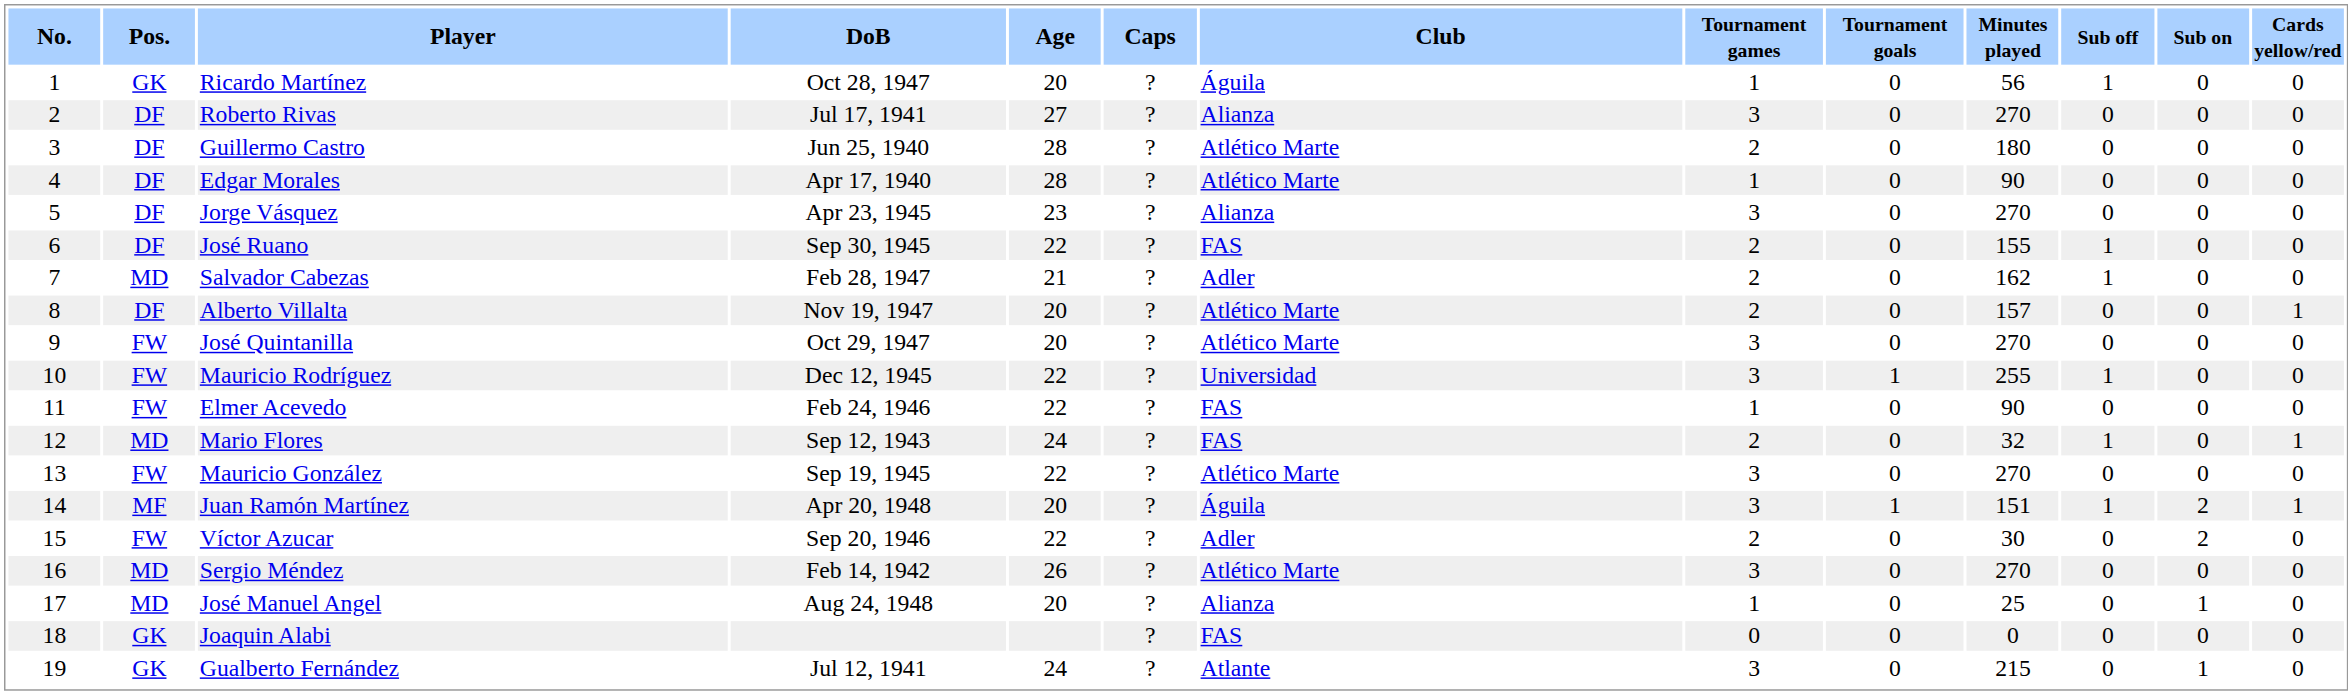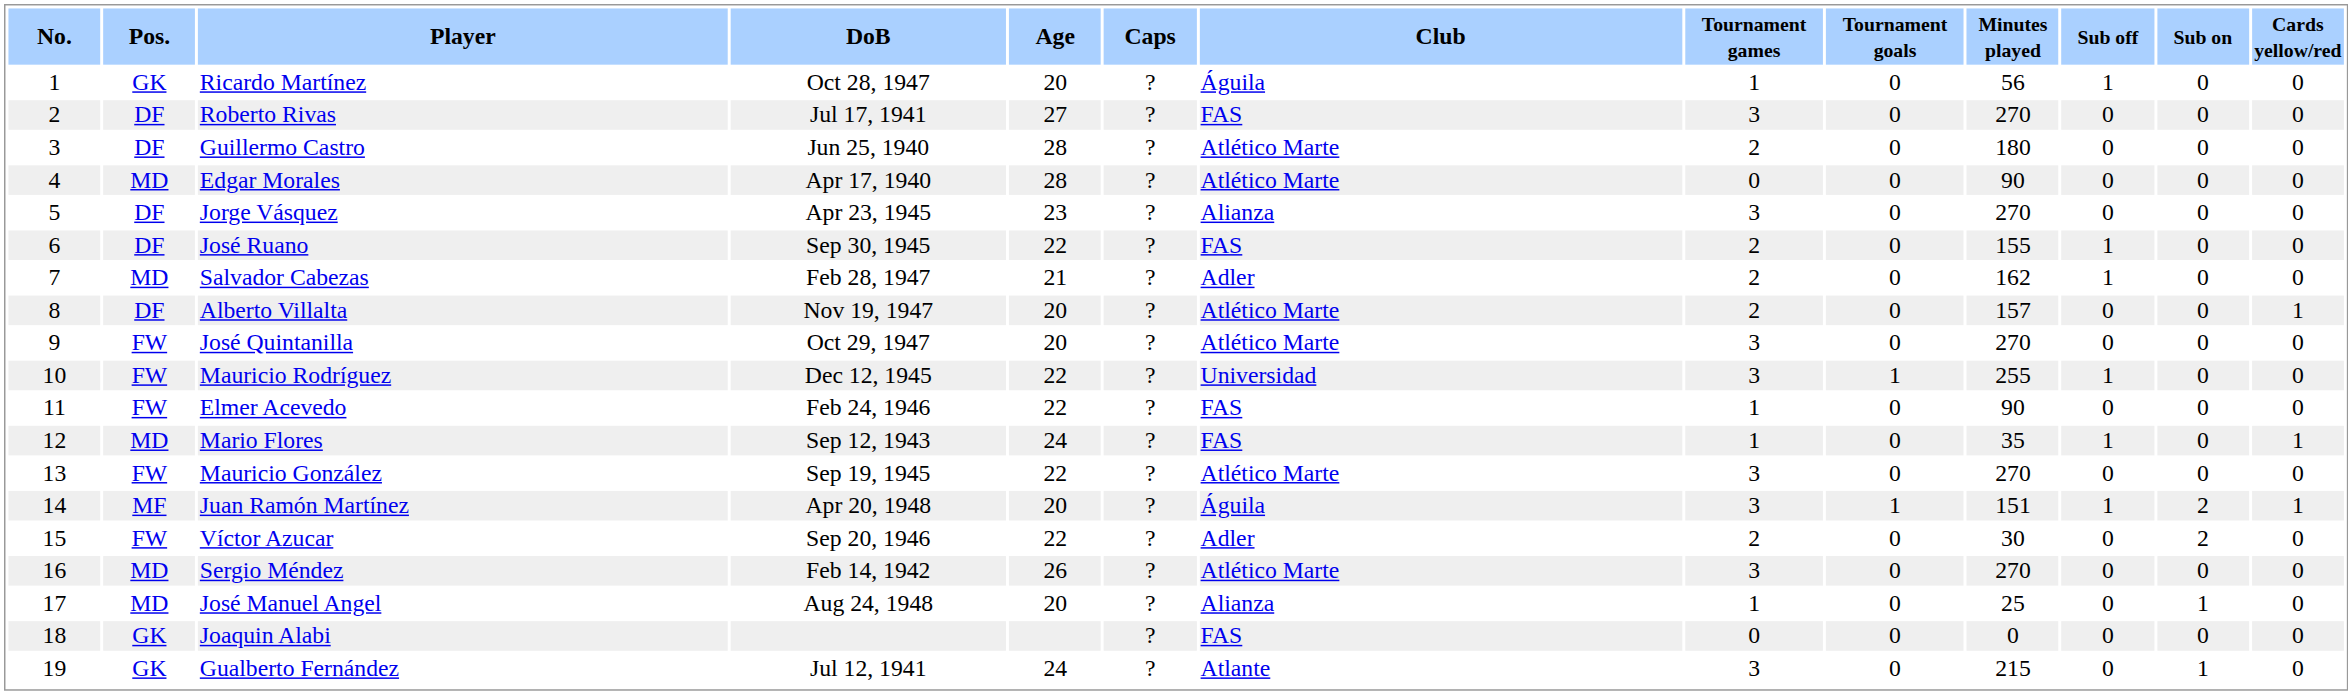Roberto Rivas | Club: Alianza -> FAS
Edgar Morales | Pos.: DF -> MD
Edgar Morales | Tournament games: 1 -> 0
Mario Flores | Tournament games: 2 -> 1
Mario Flores | Minutes played: 32 -> 35
